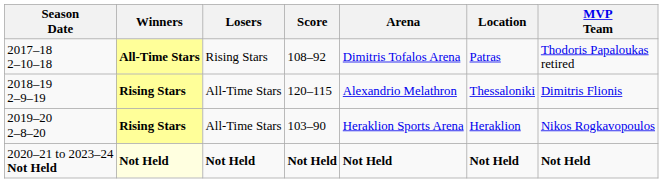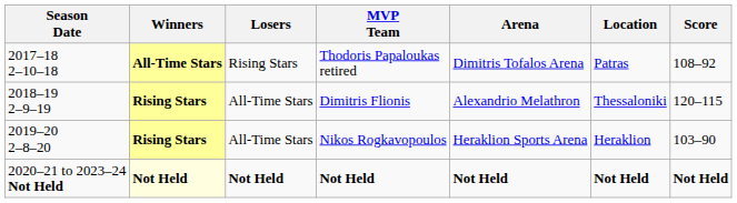columns swapped: Score <-> MVP Team
